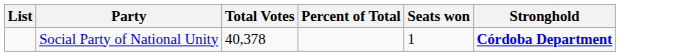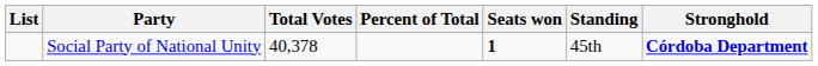+ column: Standing | 45th
Social Party of National Unity | Seats won: normal -> bold
